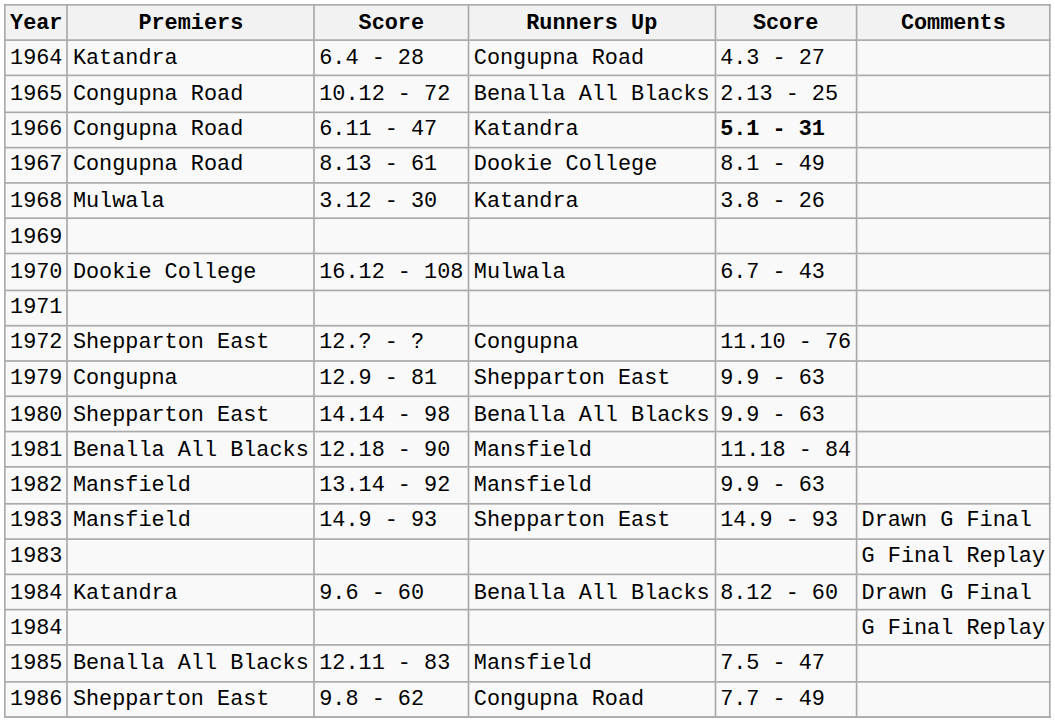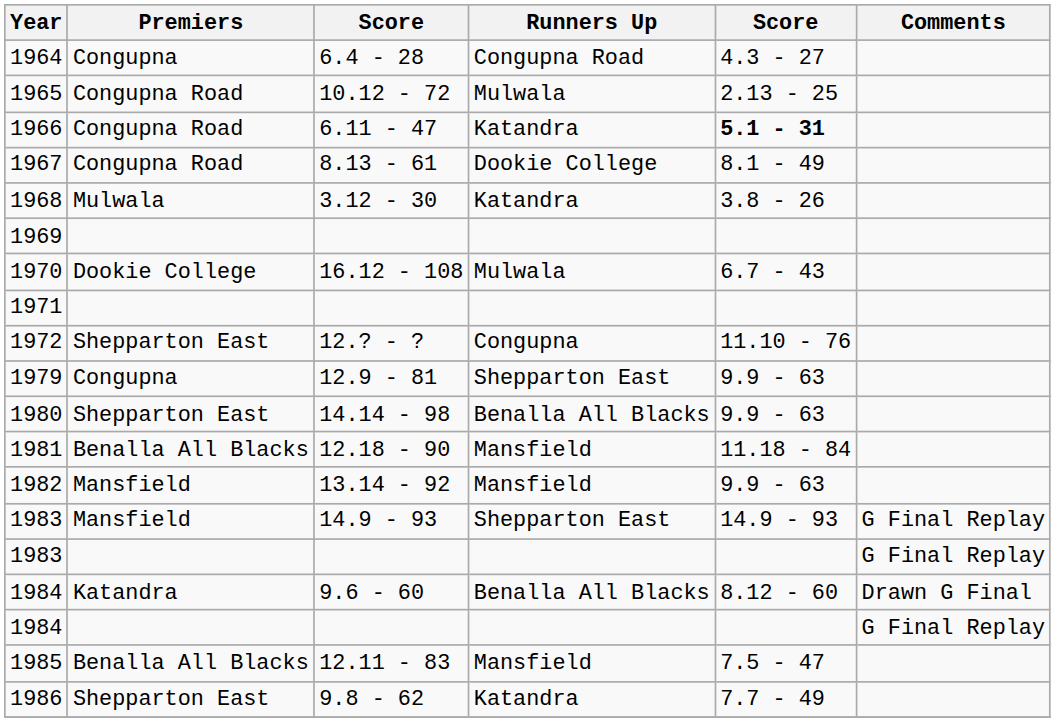1964 | Premiers: Katandra -> Congupna
1965 | Runners Up: Benalla All Blacks -> Mulwala
1983 / 14.9 - 93 | Comments: Drawn G Final -> G Final Replay
1986 | Runners Up: Congupna Road -> Katandra
